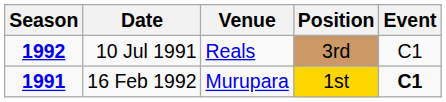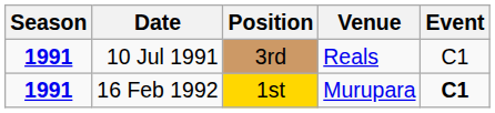columns swapped: Venue <-> Position
10 Jul 1991 | Season: 1992 -> 1991
